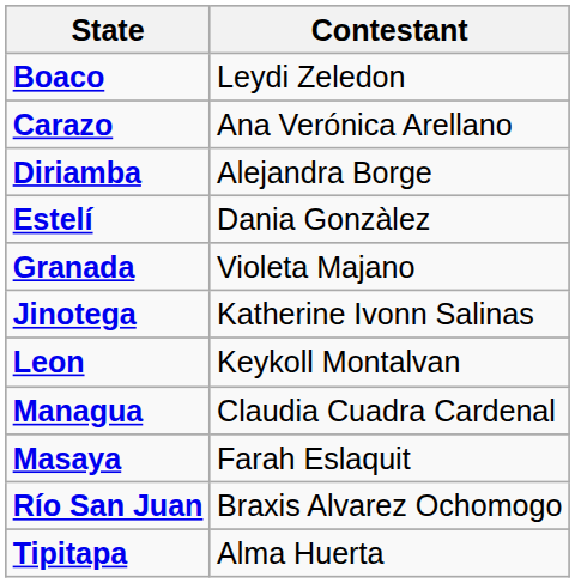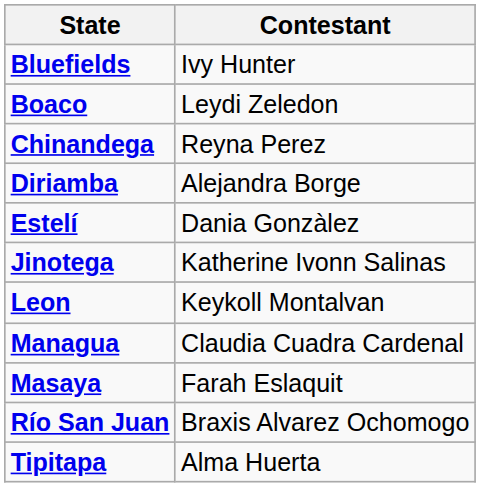+ row: Bluefields | Ivy Hunter
- row: Carazo | Ana Verónica Arellano
+ row: Chinandega | Reyna Perez
- row: Granada | Violeta Majano
